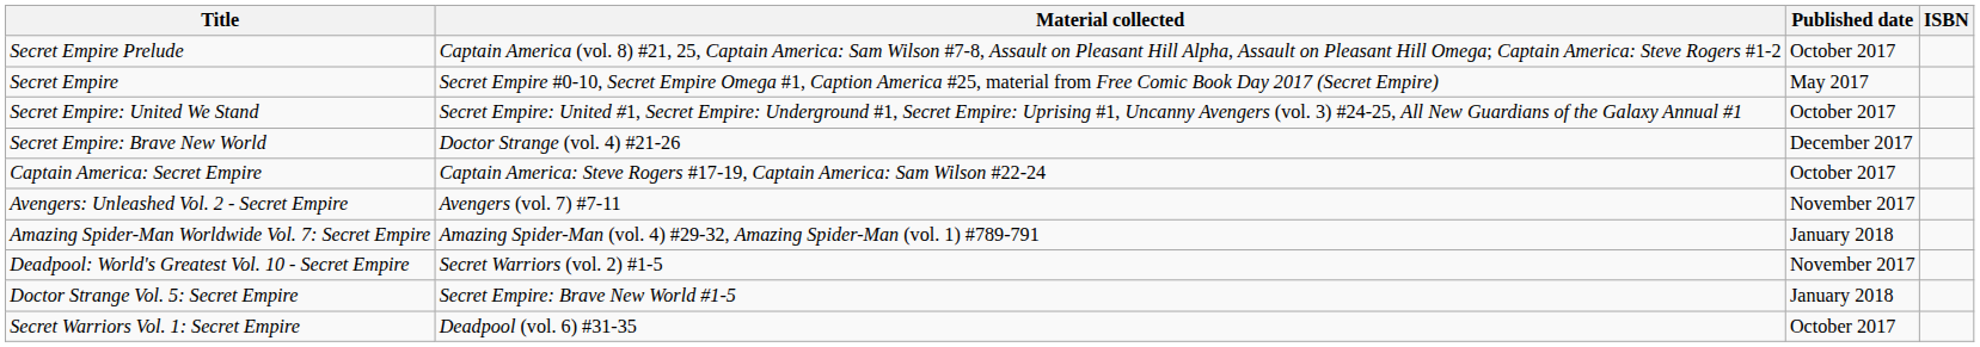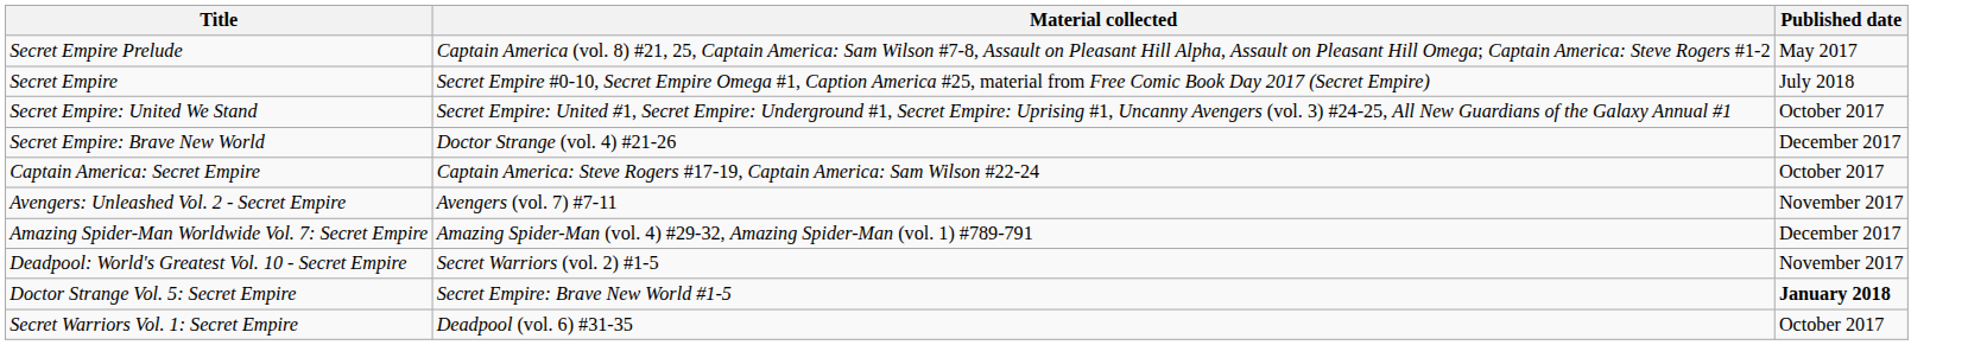- column: ISBN
Secret Empire Prelude | Published date: October 2017 -> May 2017
Secret Empire | Published date: May 2017 -> July 2018
Amazing Spider-Man Worldwide Vol. 7: Secret Empire | Published date: January 2018 -> December 2017
Doctor Strange Vol. 5: Secret Empire | Published date: normal -> bold
